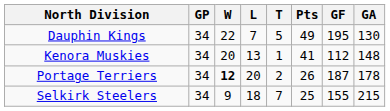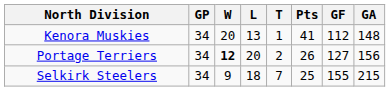- row: Dauphin Kings | 34 | 22 | 7 | 5 | 49 | 195 | 130
Portage Terriers | GF: 187 -> 127
Portage Terriers | GA: 178 -> 156
